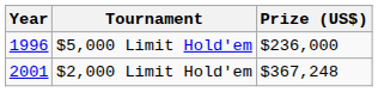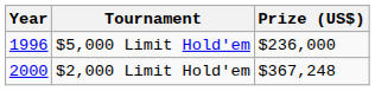$2,000 Limit Hold'em | Year: 2001 -> 2000
